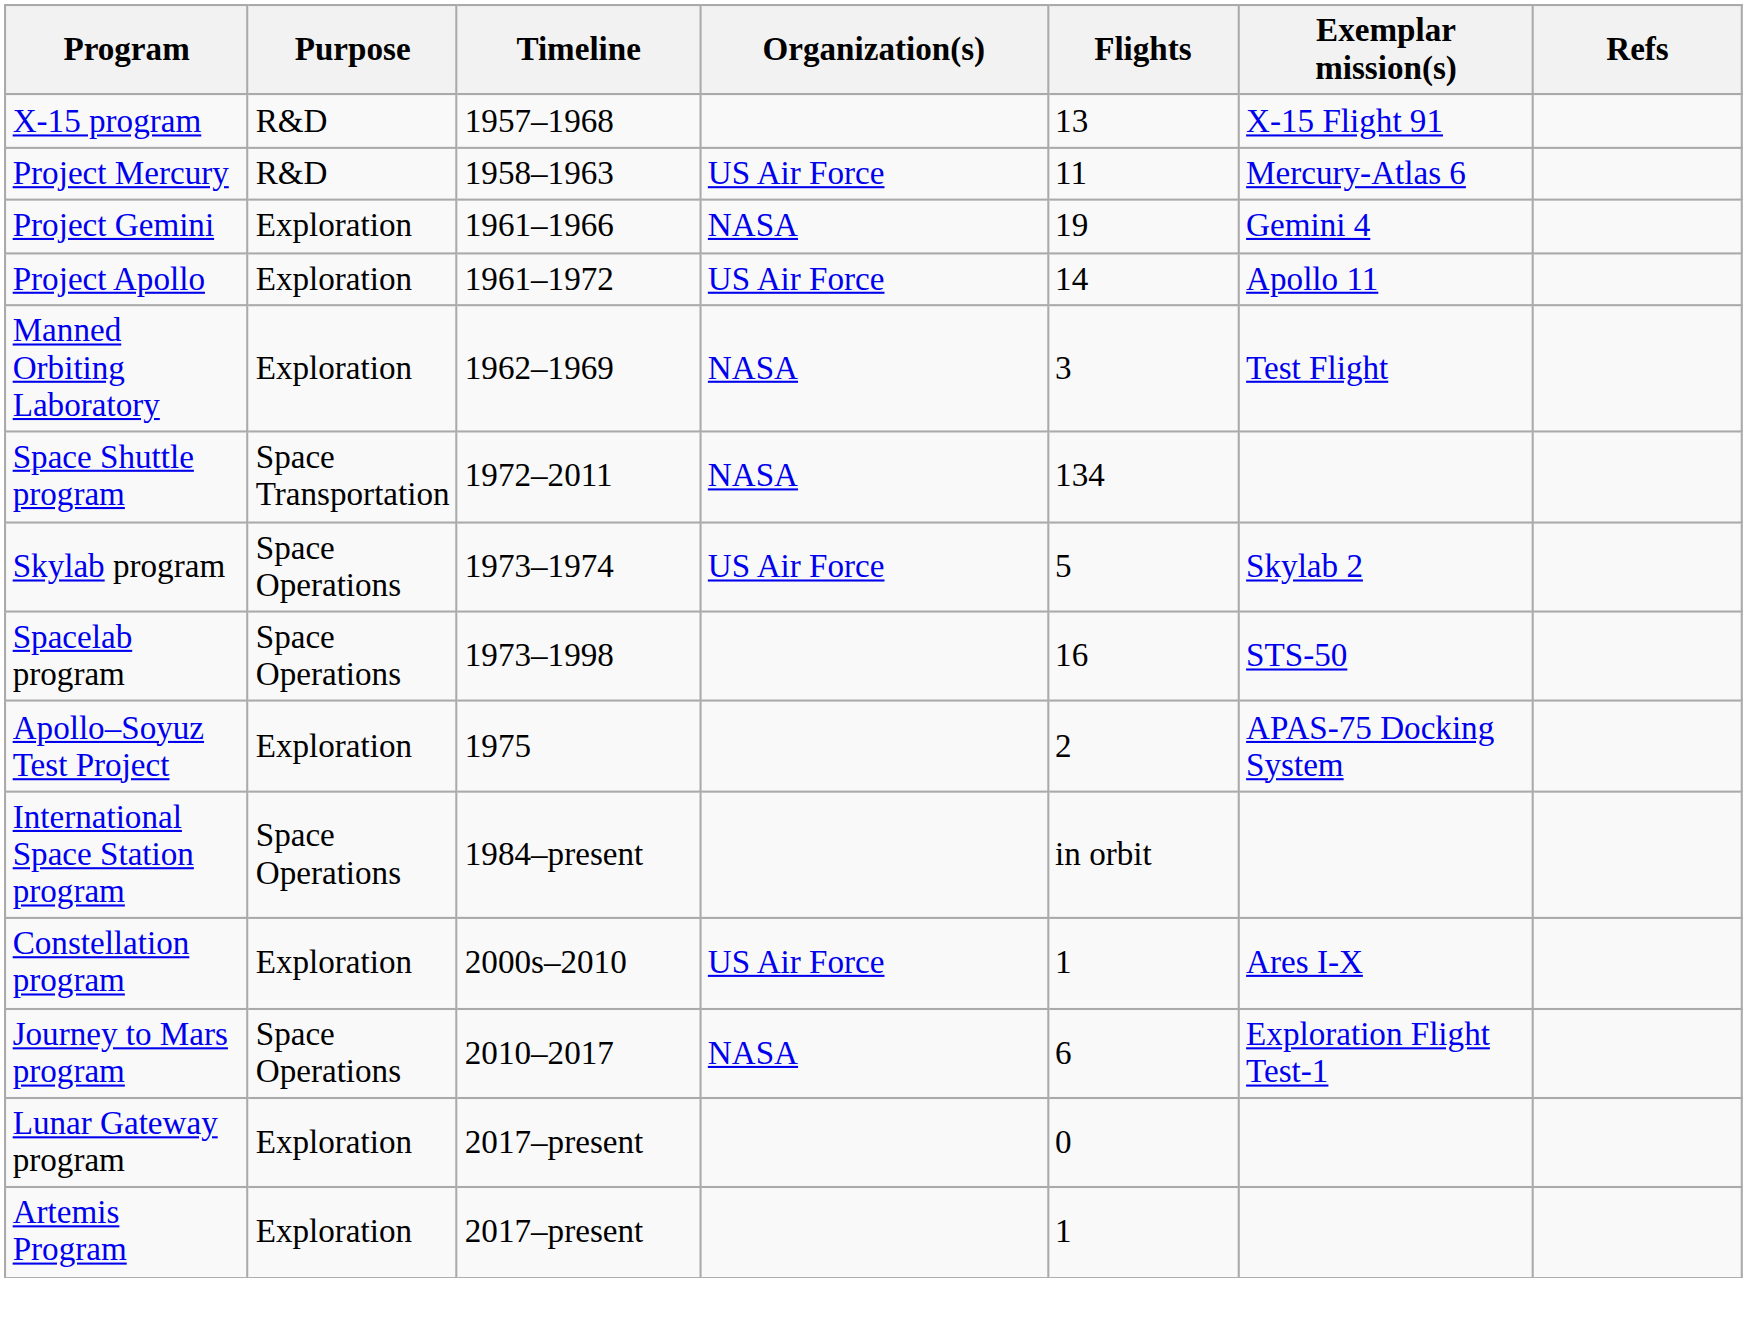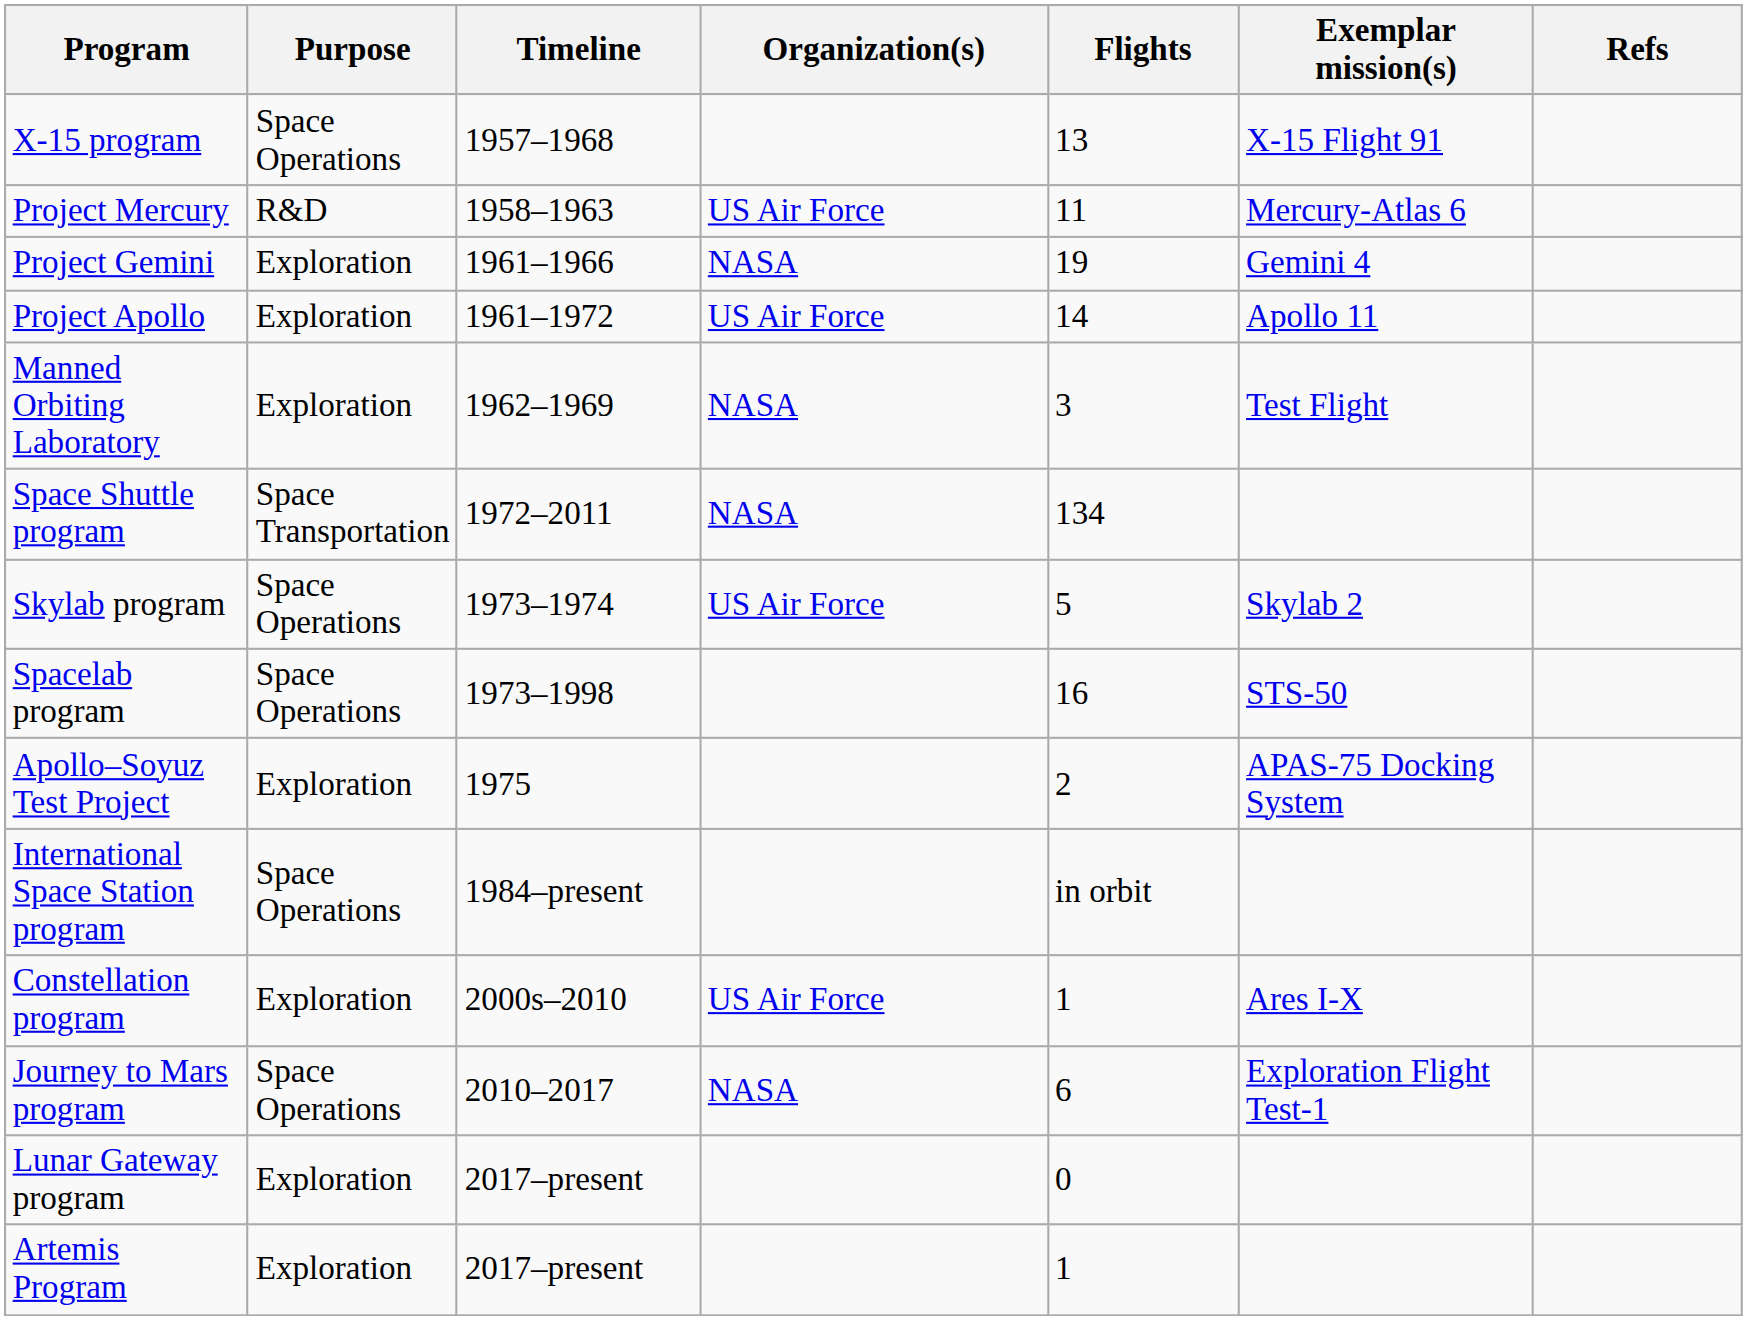X-15 program | Purpose: R&D -> Space Operations
